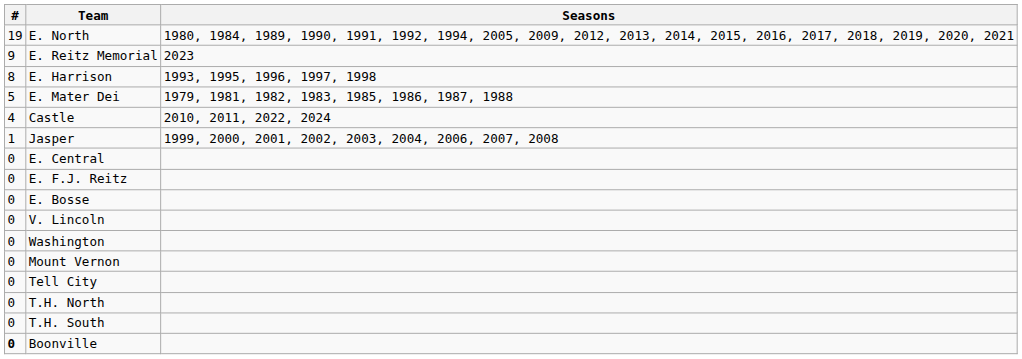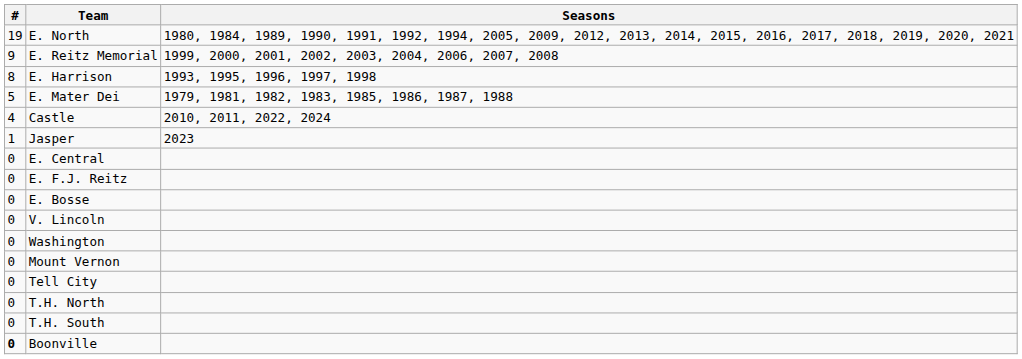E. Reitz Memorial | Seasons: 2023 -> 1999, 2000, 2001, 2002, 2003, 2004, 2006, 2007, 2008
Jasper | Seasons: 1999, 2000, 2001, 2002, 2003, 2004, 2006, 2007, 2008 -> 2023
